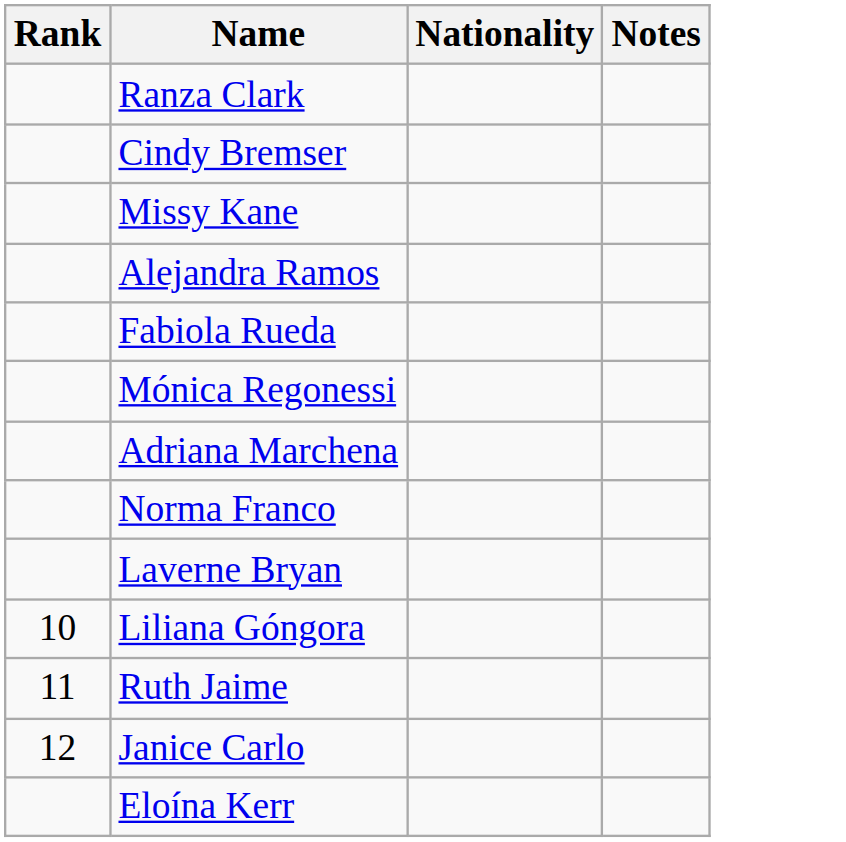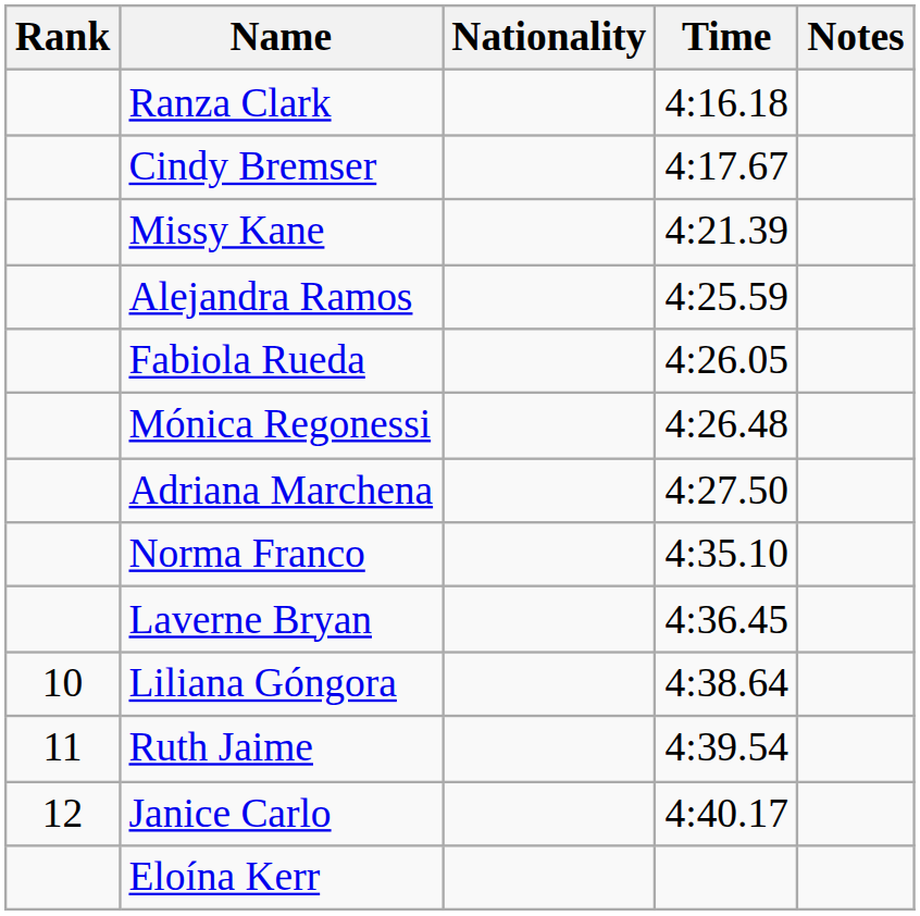+ column: Time | 4:16.18 | 4:17.67 | 4:21.39 | 4:25.59 | 4:26.05 | 4:26.48 | 4:27.50 | 4:35.10 | 4:36.45 | 4:38.64 | 4:39.54 | 4:40.17
